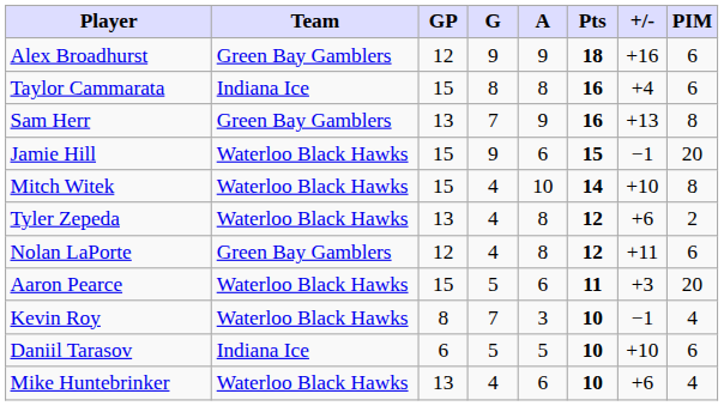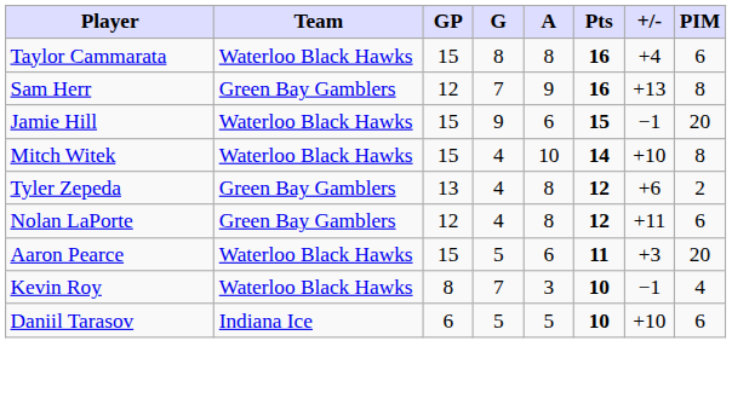- row: Alex Broadhurst | Green Bay Gamblers | 12 | 9 | 9 | 18 | +16 | 6
Taylor Cammarata | Team: Indiana Ice -> Waterloo Black Hawks
Sam Herr | GP: 13 -> 12
Tyler Zepeda | Team: Waterloo Black Hawks -> Green Bay Gamblers
- row: Mike Huntebrinker | Waterloo Black Hawks | 13 | 4 | 6 | 10 | +6 | 4
